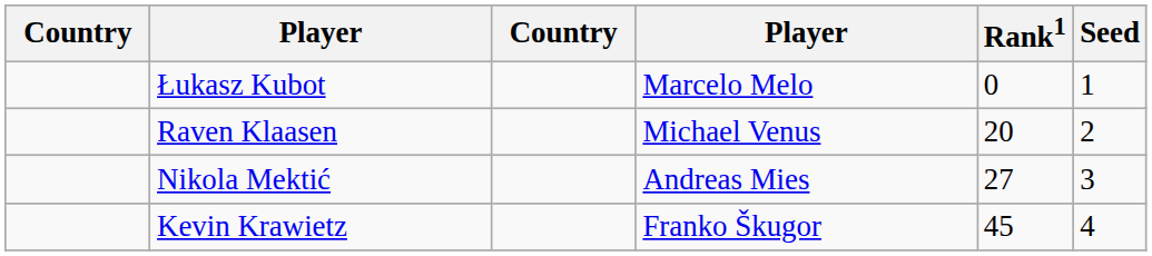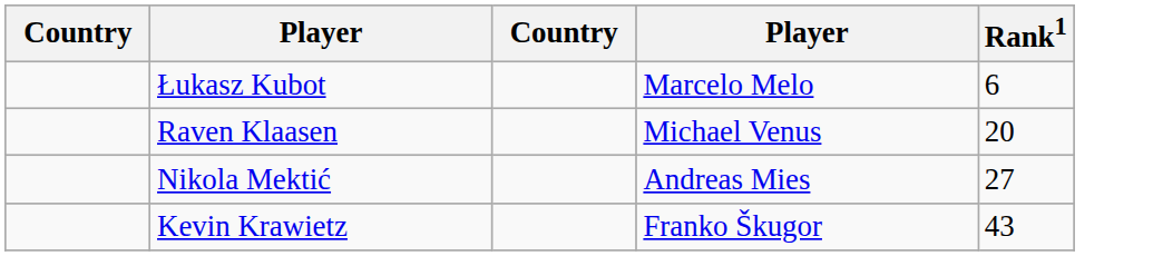- column: Seed | 1 | 2 | 3 | 4
Łukasz Kubot | Rank1: 0 -> 6
Kevin Krawietz | Rank1: 45 -> 43
